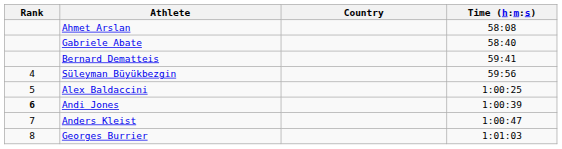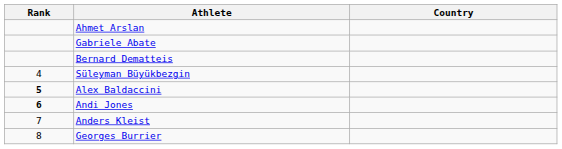- column: Time (h:m:s) | 58:08 | 58:40 | 59:41 | 59:56 | 1:00:25 | 1:00:39 | 1:00:47 | 1:01:03
Alex Baldaccini | Rank: normal -> bold
